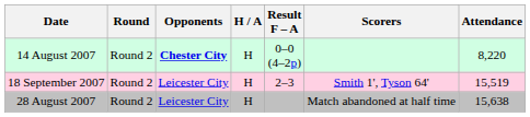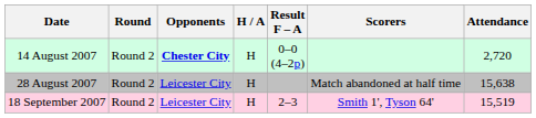14 August 2007 | Attendance: 8,220 -> 2,720
rows swapped: 28 August 2007 <-> 18 September 2007
